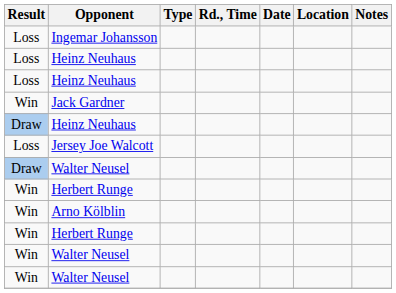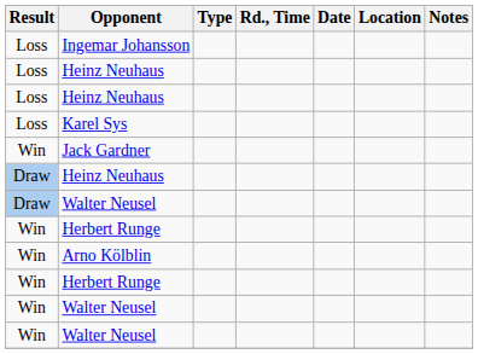+ row: Loss | Karel Sys
- row: Loss | Jersey Joe Walcott
